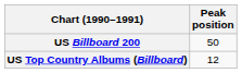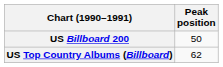US Top Country Albums (Billboard) | Peak position: 12 -> 62
